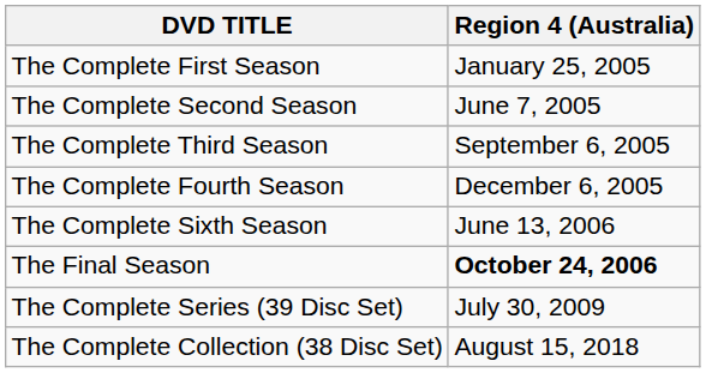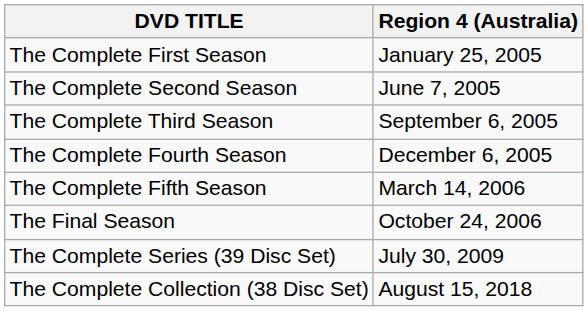+ row: The Complete Fifth Season | March 14, 2006
- row: The Complete Sixth Season | June 13, 2006
The Final Season | Region 4 (Australia): bold -> normal
